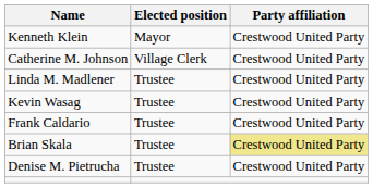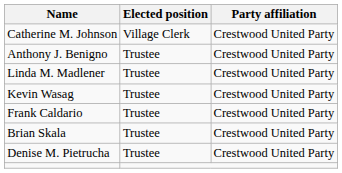- row: Kenneth Klein | Mayor | Crestwood United Party
+ row: Anthony J. Benigno | Trustee | Crestwood United Party
Brian Skala | Party affiliation: khaki background -> no background
